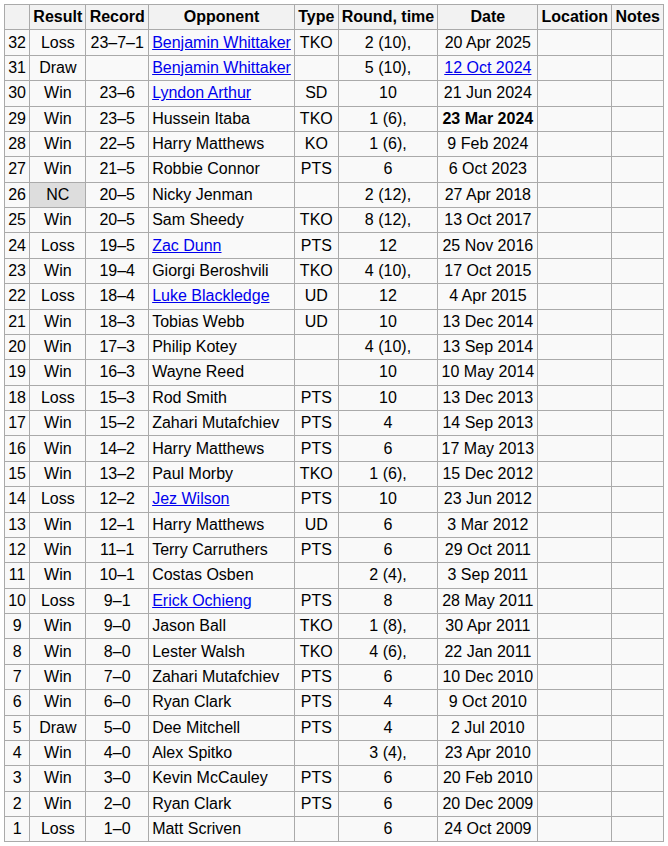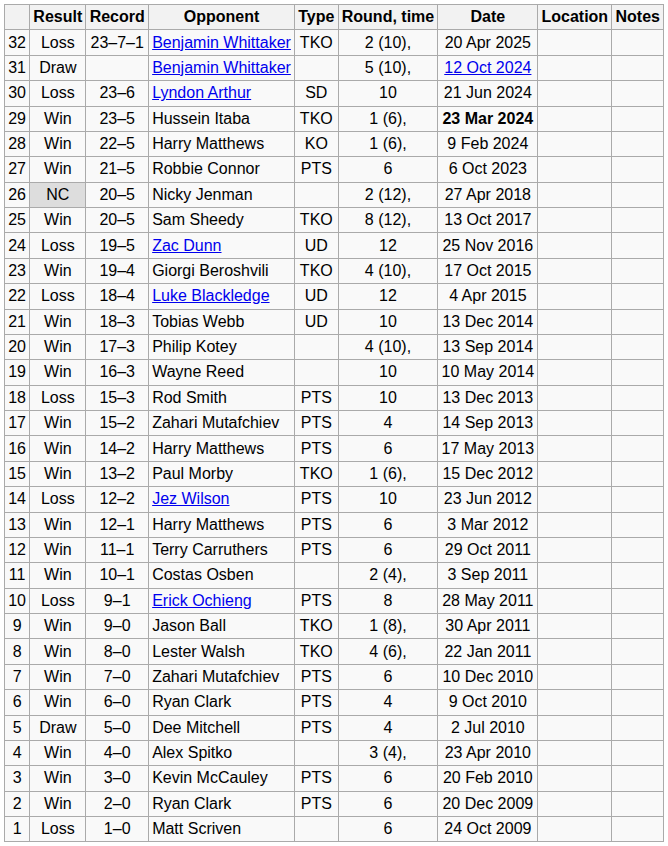30 | Result: Win -> Loss
24 | Type: PTS -> UD
13 | Type: UD -> PTS
